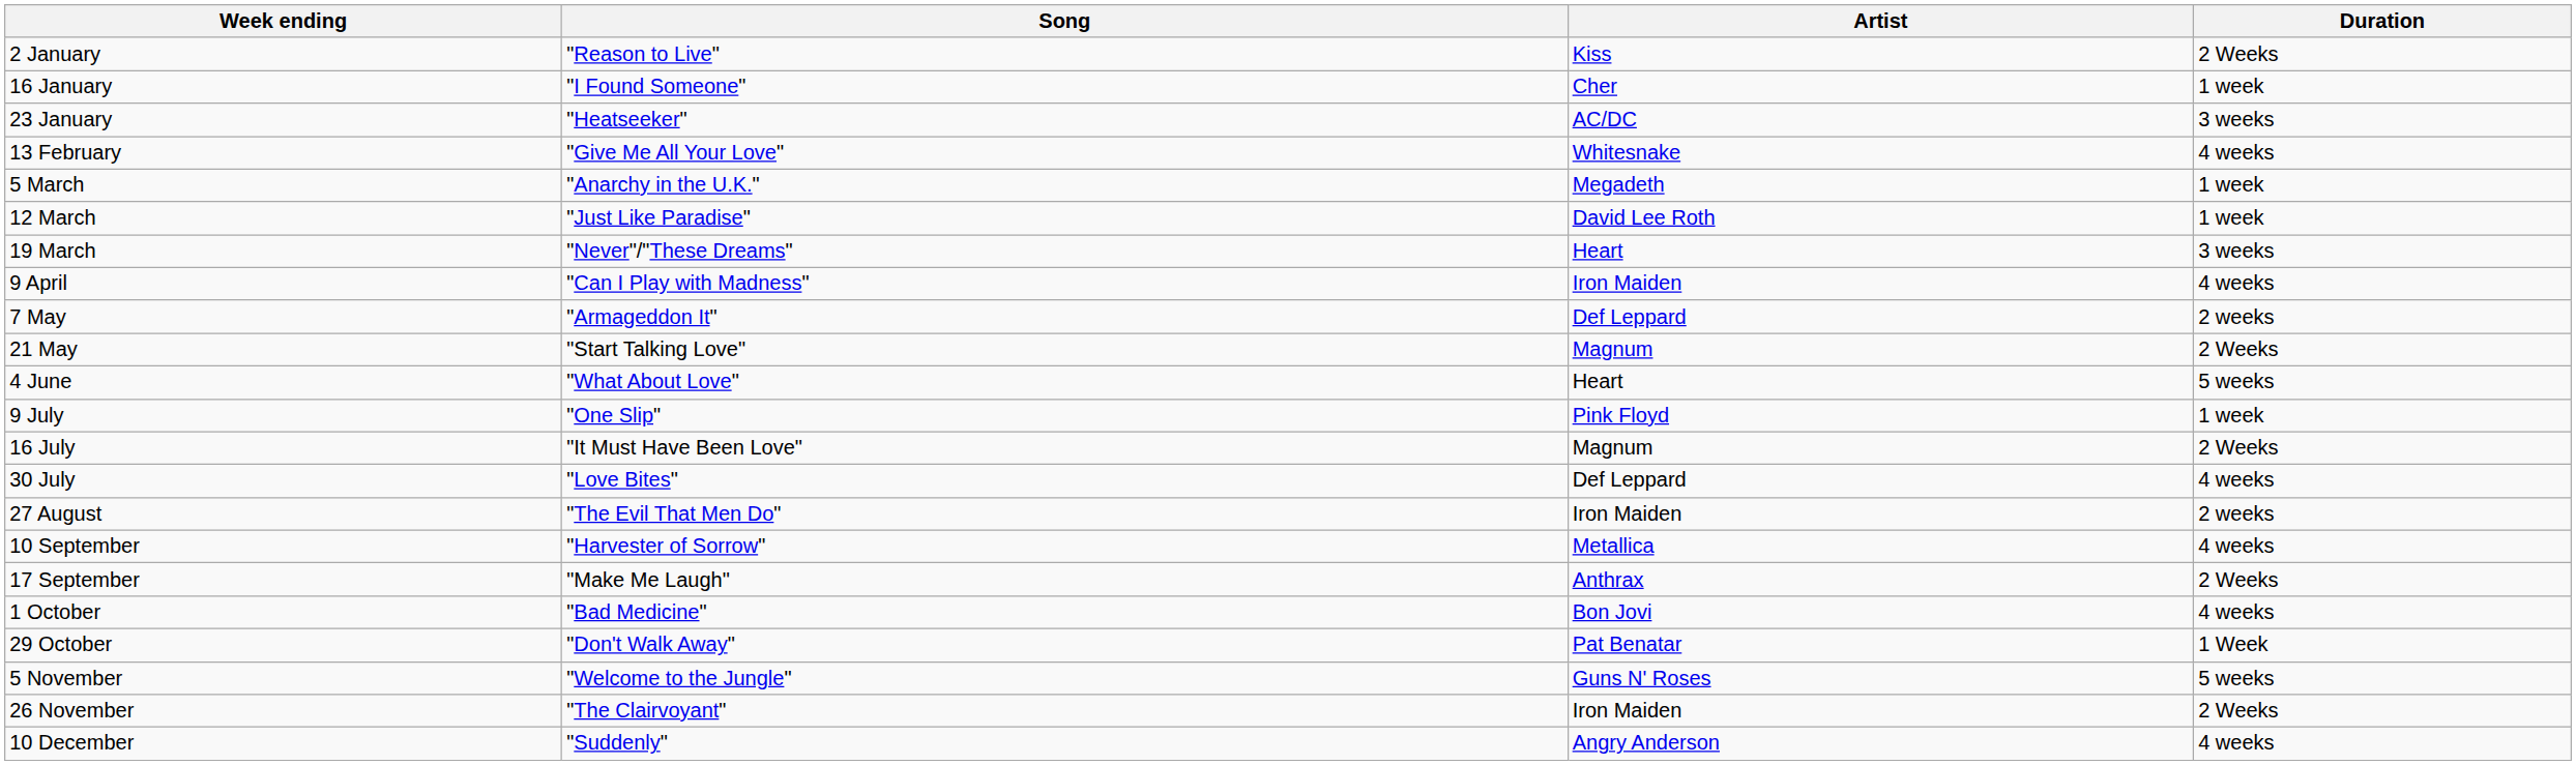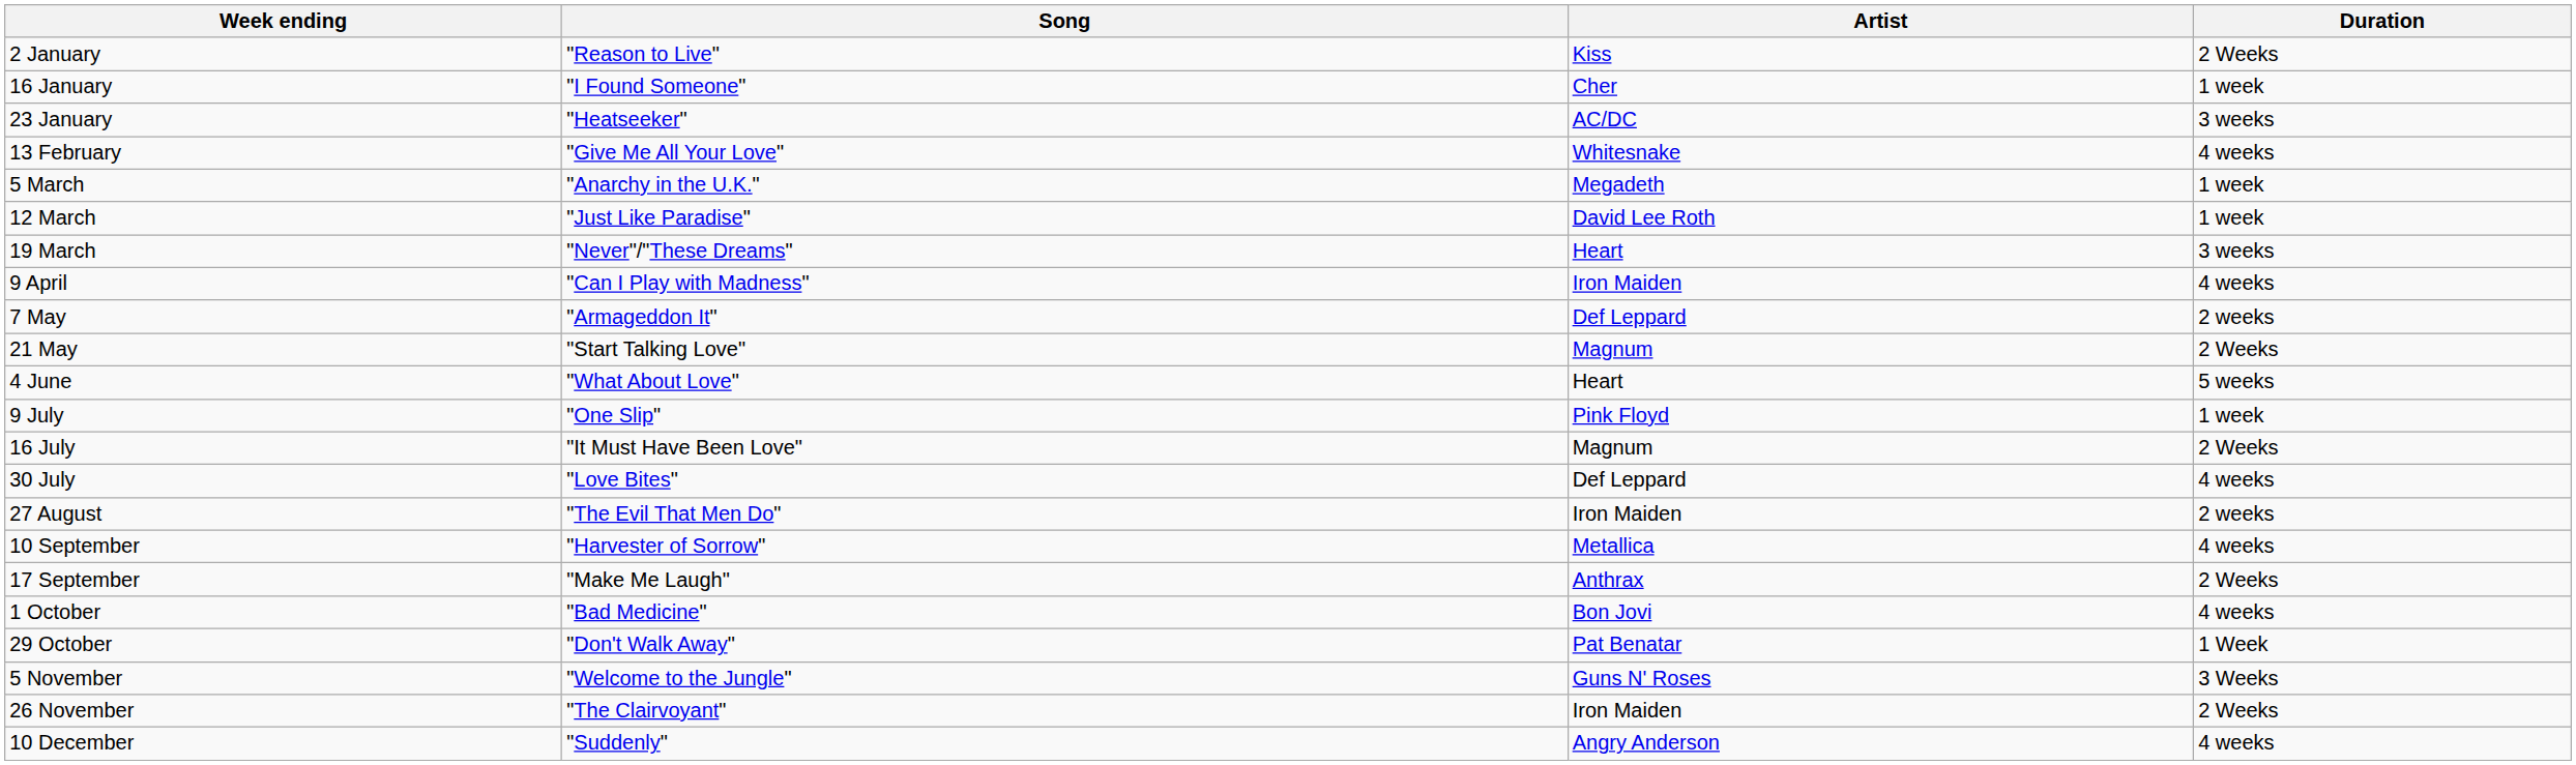5 November | Duration: 5 weeks -> 3 Weeks
